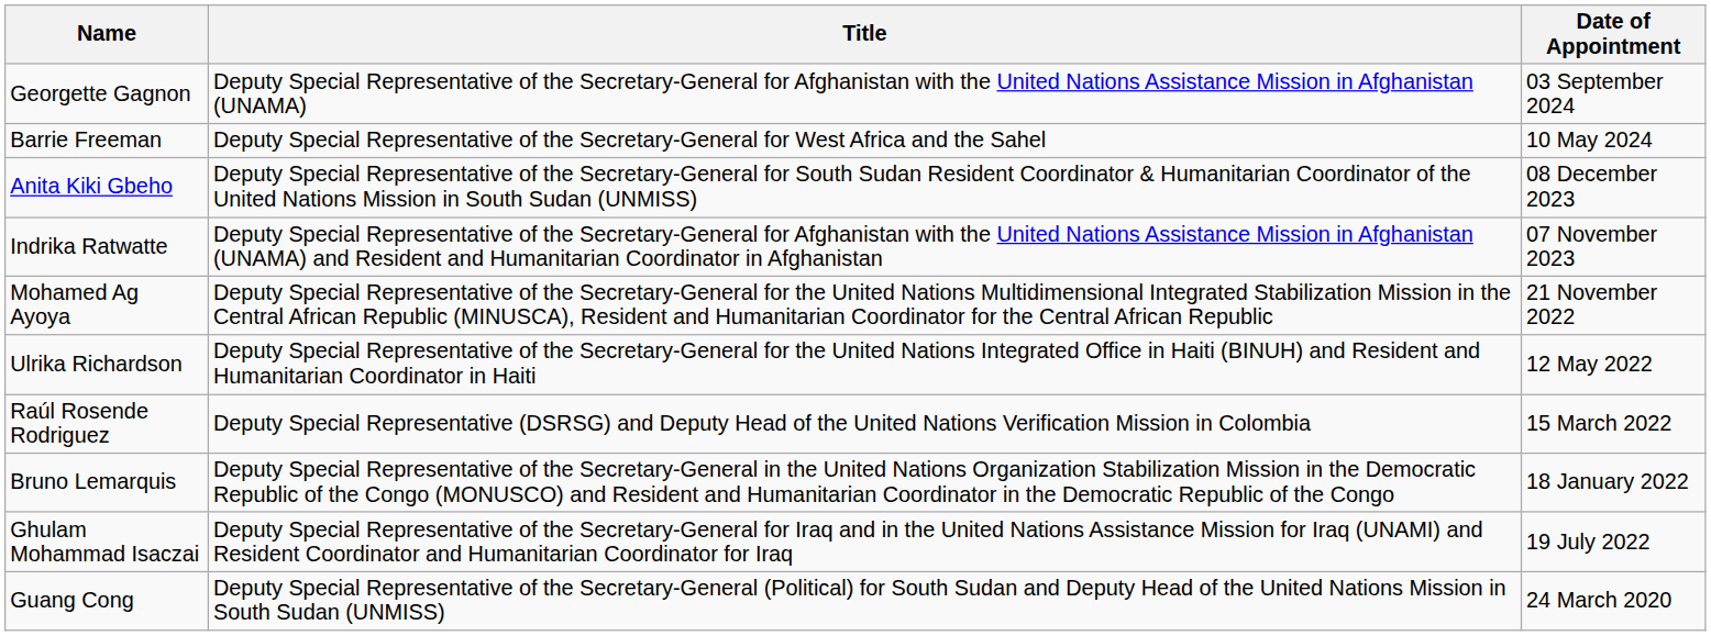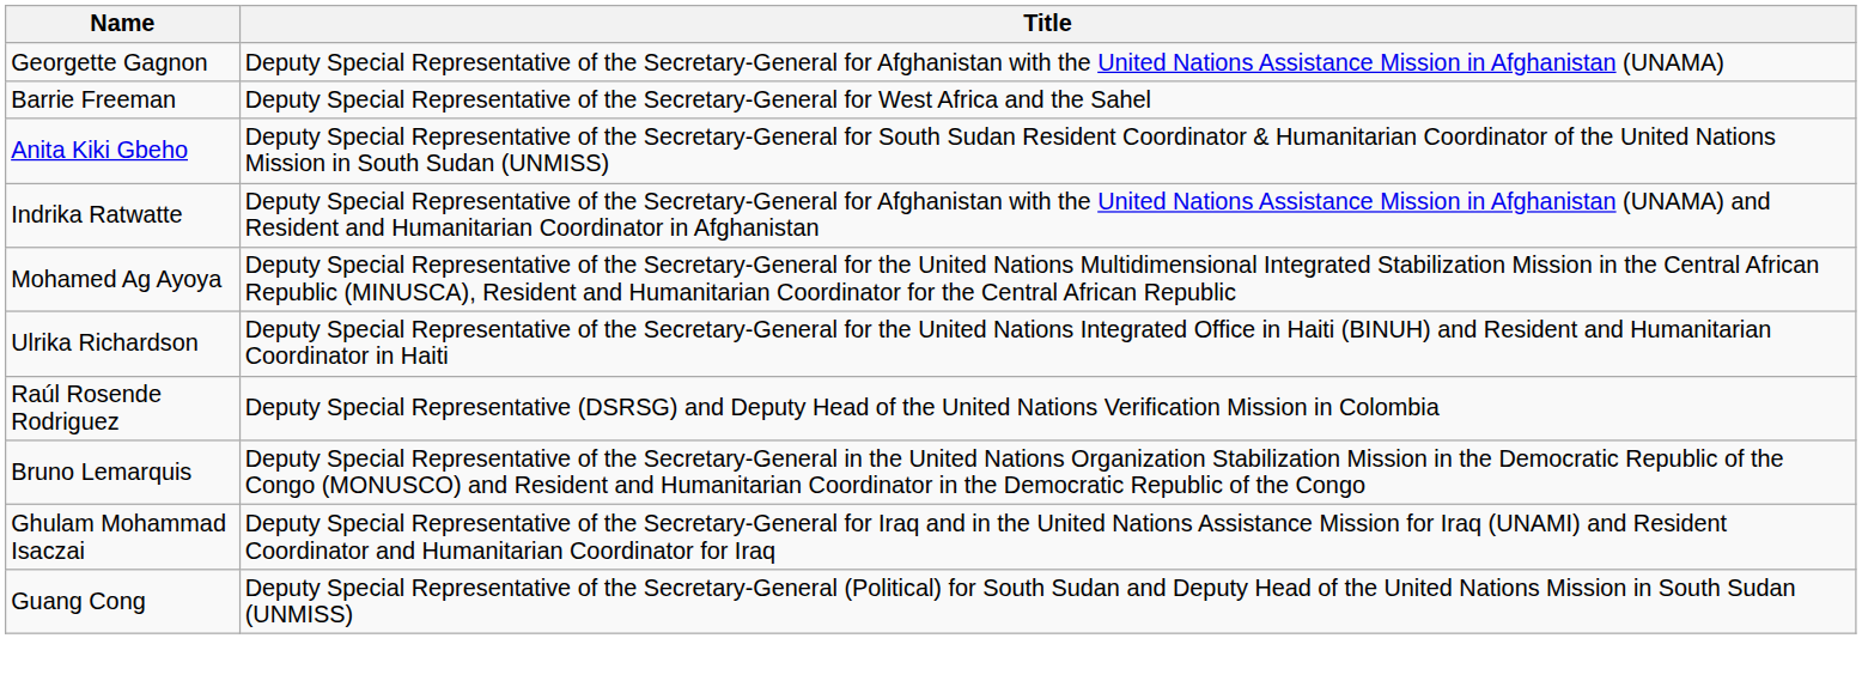- column: Date of Appointment | 03 September 2024 | 10 May 2024 | 08 December 2023 | 07 November 2023 | 21 November 2022 | 12 May 2022 | 15 March 2022 | 18 January 2022 | 19 July 2022 | 24 March 2020
